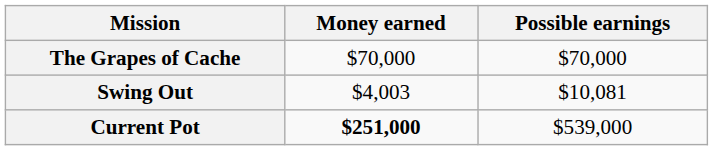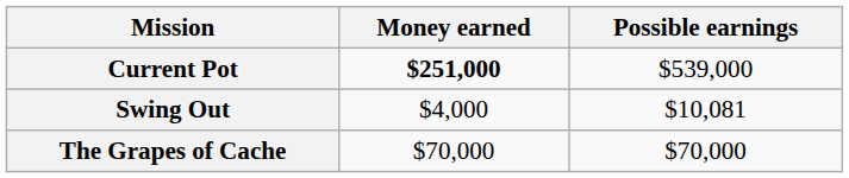rows swapped: The Grapes of Cache <-> Current Pot
Swing Out | Money earned: $4,003 -> $4,000
